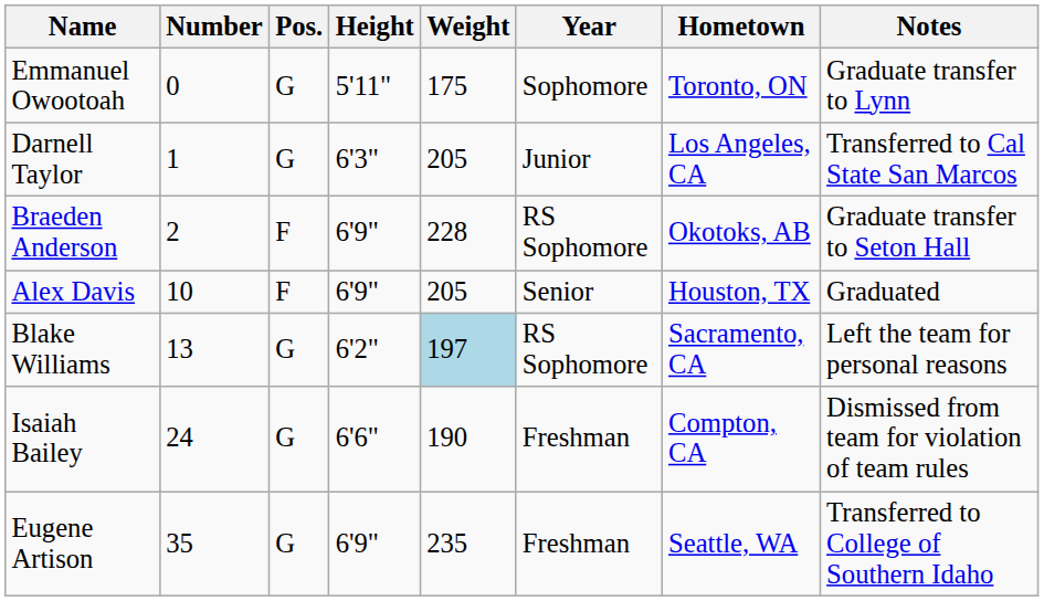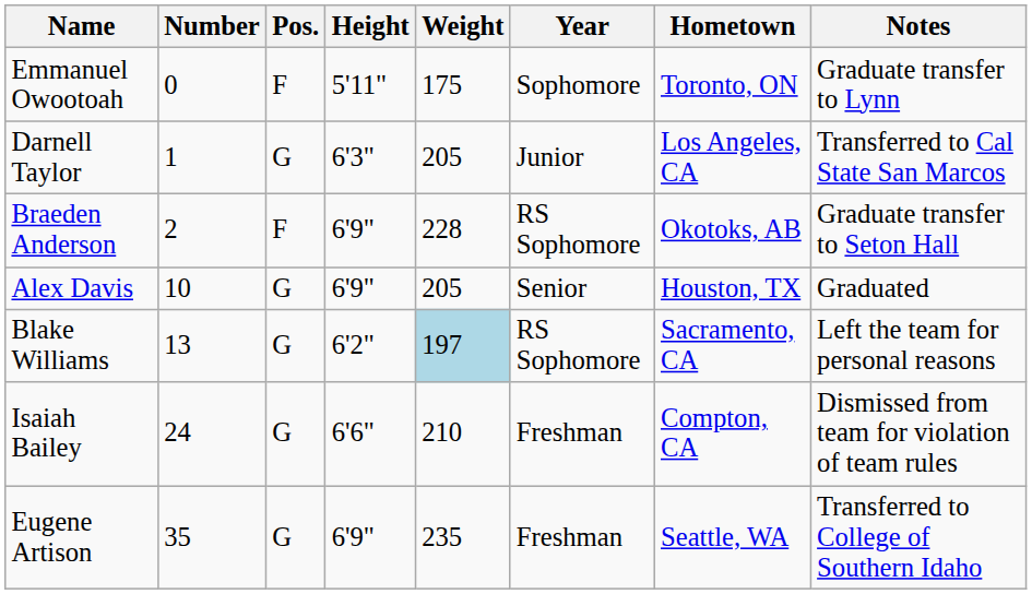Emmanuel Owootoah | Pos.: G -> F
Alex Davis | Pos.: F -> G
Isaiah Bailey | Weight: 190 -> 210
